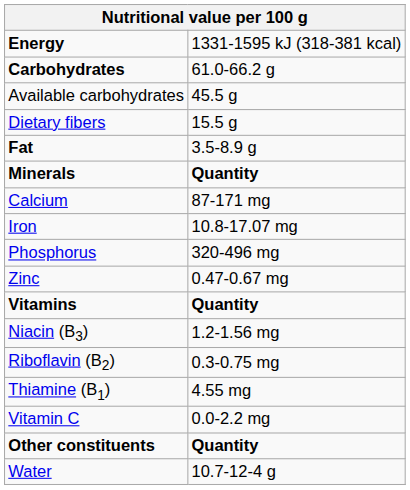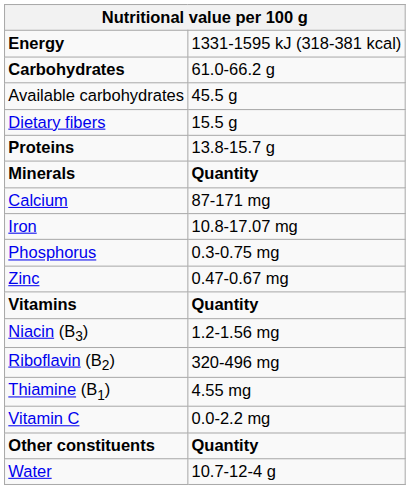- row: Fat | 3.5-8.9 g
+ row: Proteins | 13.8-15.7 g
Phosphorus | column 2: 320-496 mg -> 0.3-0.75 mg
Riboflavin (B2) | column 2: 0.3-0.75 mg -> 320-496 mg
